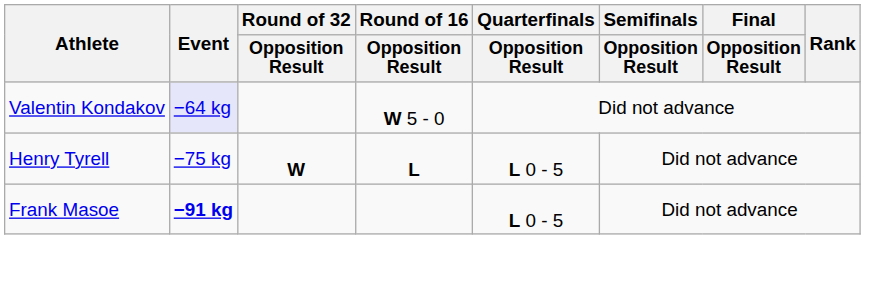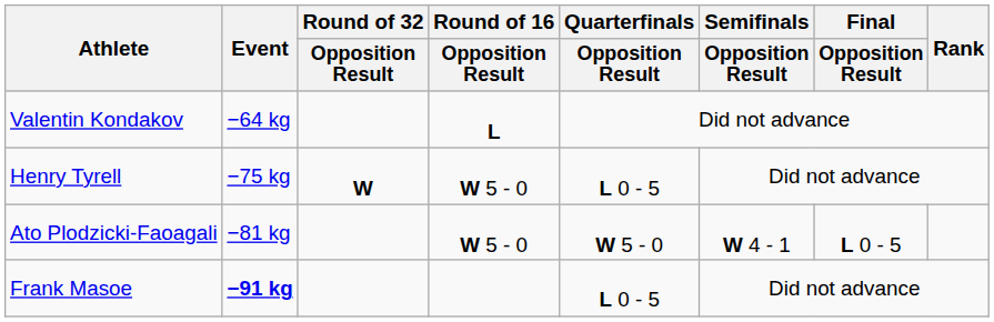Valentin Kondakov | Event: lavender background -> no background
Valentin Kondakov | Round of 16 / Opposition Result: W 5 - 0 -> L
Henry Tyrell | Round of 16 / Opposition Result: L -> W 5 - 0
+ row: Ato Plodzicki-Faoagali | −81 kg | W 5 - 0 | W 5 - 0 | W 4 - 1 | L 0 - 5
